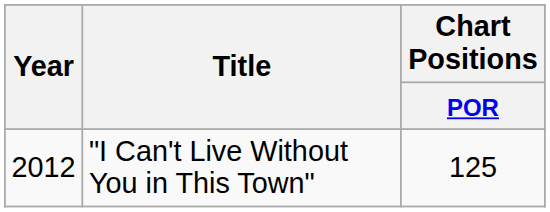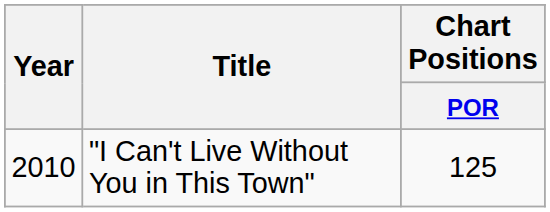"I Can't Live Without You in This Town" | Year: 2012 -> 2010
